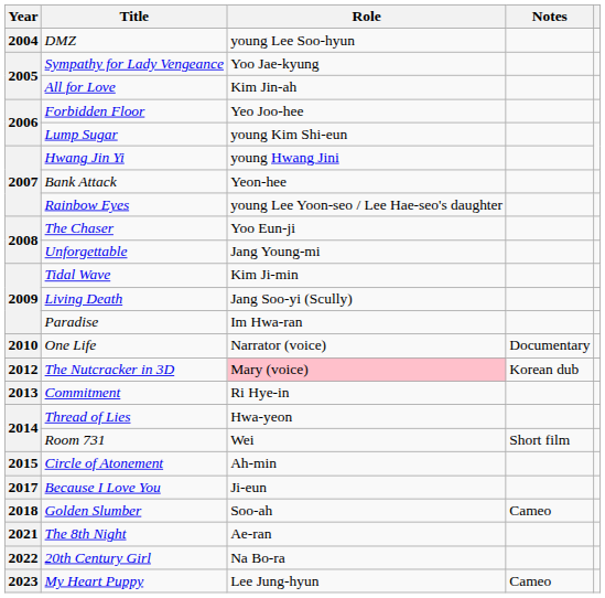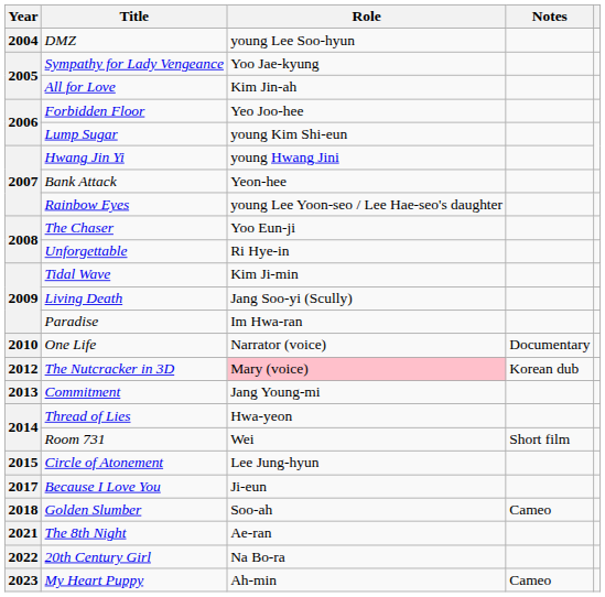Unforgettable | Role: Jang Young-mi -> Ri Hye-in
Commitment | Role: Ri Hye-in -> Jang Young-mi
Circle of Atonement | Role: Ah-min -> Lee Jung-hyun
My Heart Puppy | Role: Lee Jung-hyun -> Ah-min
